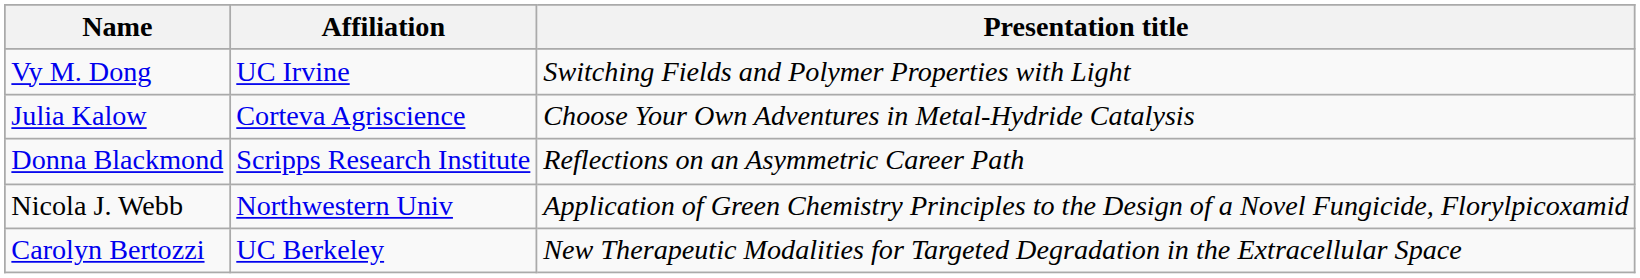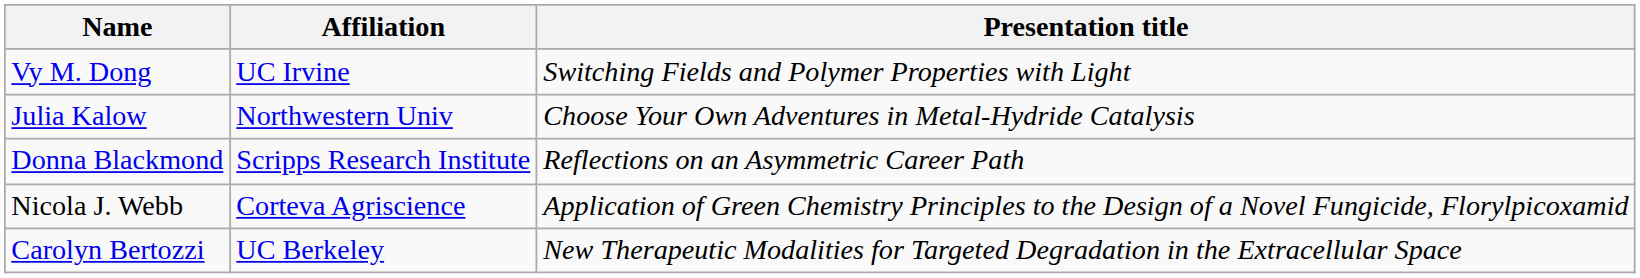Julia Kalow | Affiliation: Corteva Agriscience -> Northwestern Univ
Nicola J. Webb | Affiliation: Northwestern Univ -> Corteva Agriscience
